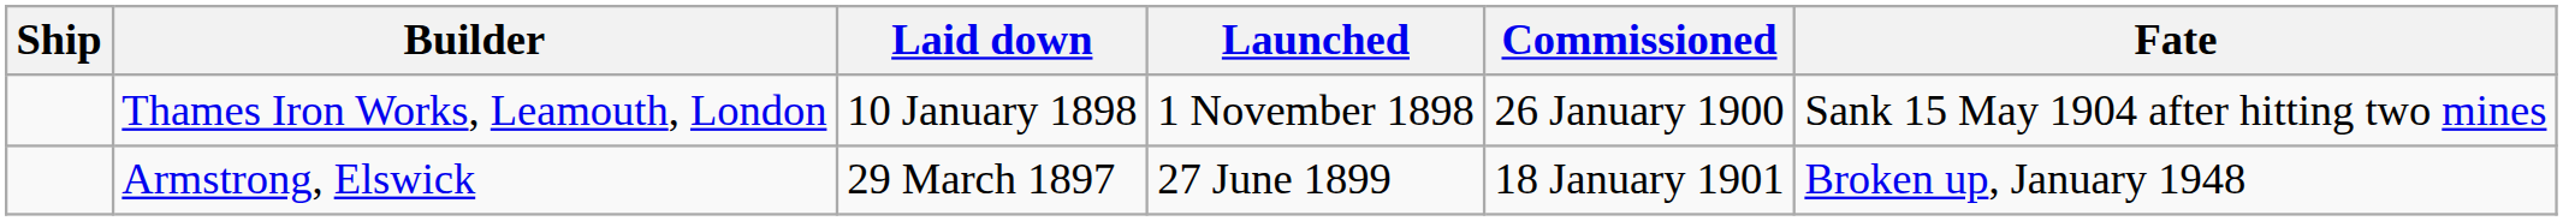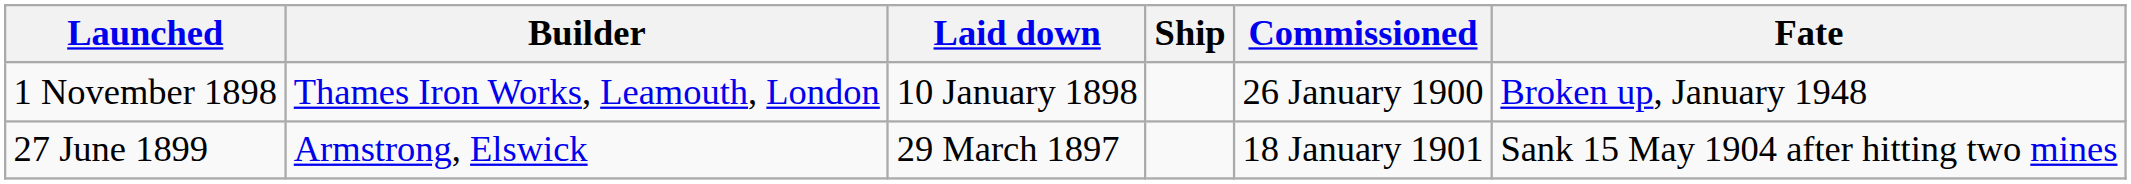columns swapped: Ship <-> Launched
Thames Iron Works, Leamouth, London | Fate: Sank 15 May 1904 after hitting two mines -> Broken up, January 1948
Armstrong, Elswick | Fate: Broken up, January 1948 -> Sank 15 May 1904 after hitting two mines
